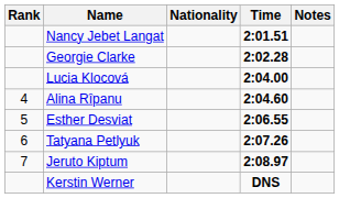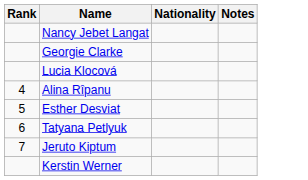- column: Time | 2:01.51 | 2:02.28 | 2:04.00 | 2:04.60 | 2:06.55 | 2:07.26 | 2:08.97 | DNS
